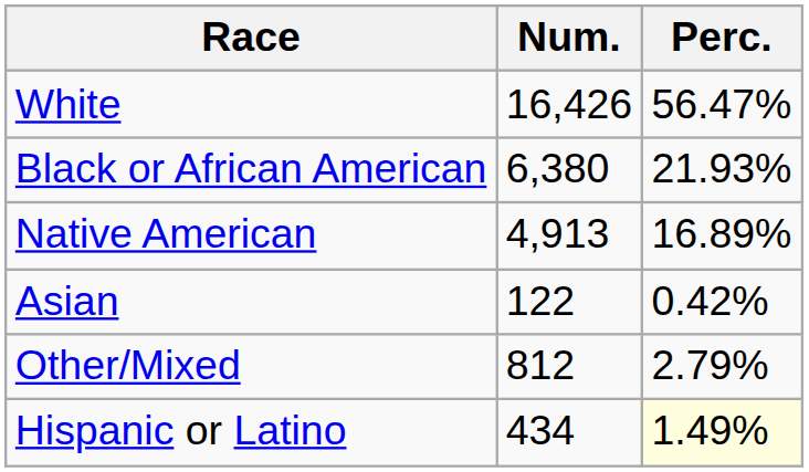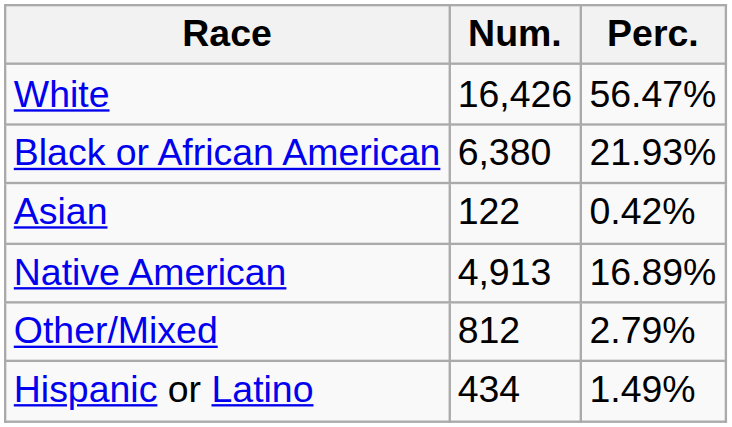rows swapped: Native American <-> Asian
Hispanic or Latino | Perc.: lightyellow background -> no background
